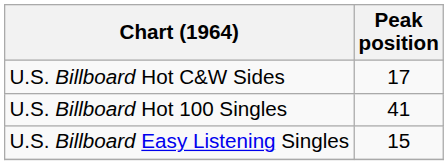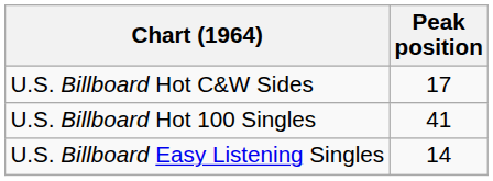U.S. Billboard Easy Listening Singles | Peak position: 15 -> 14
